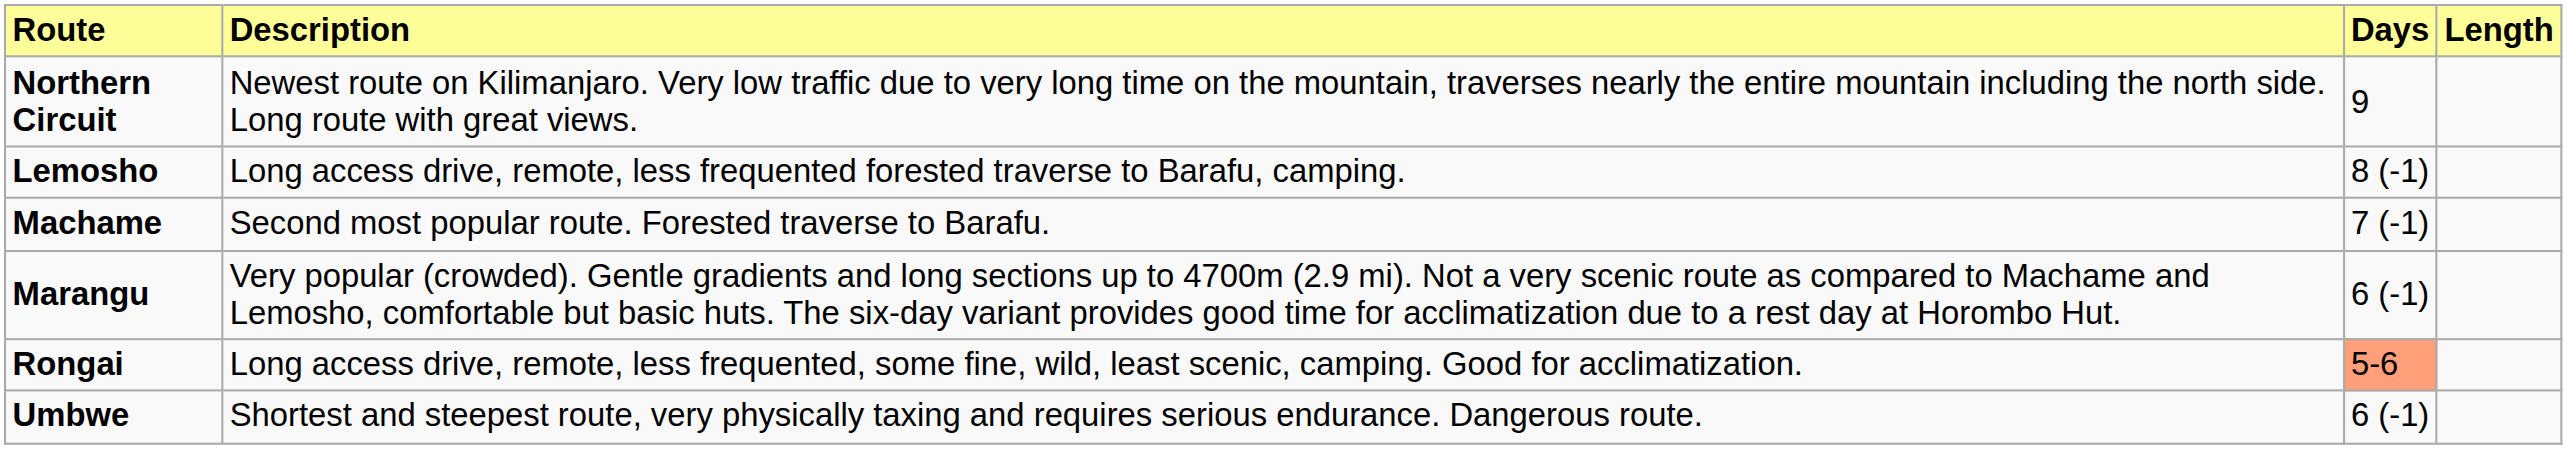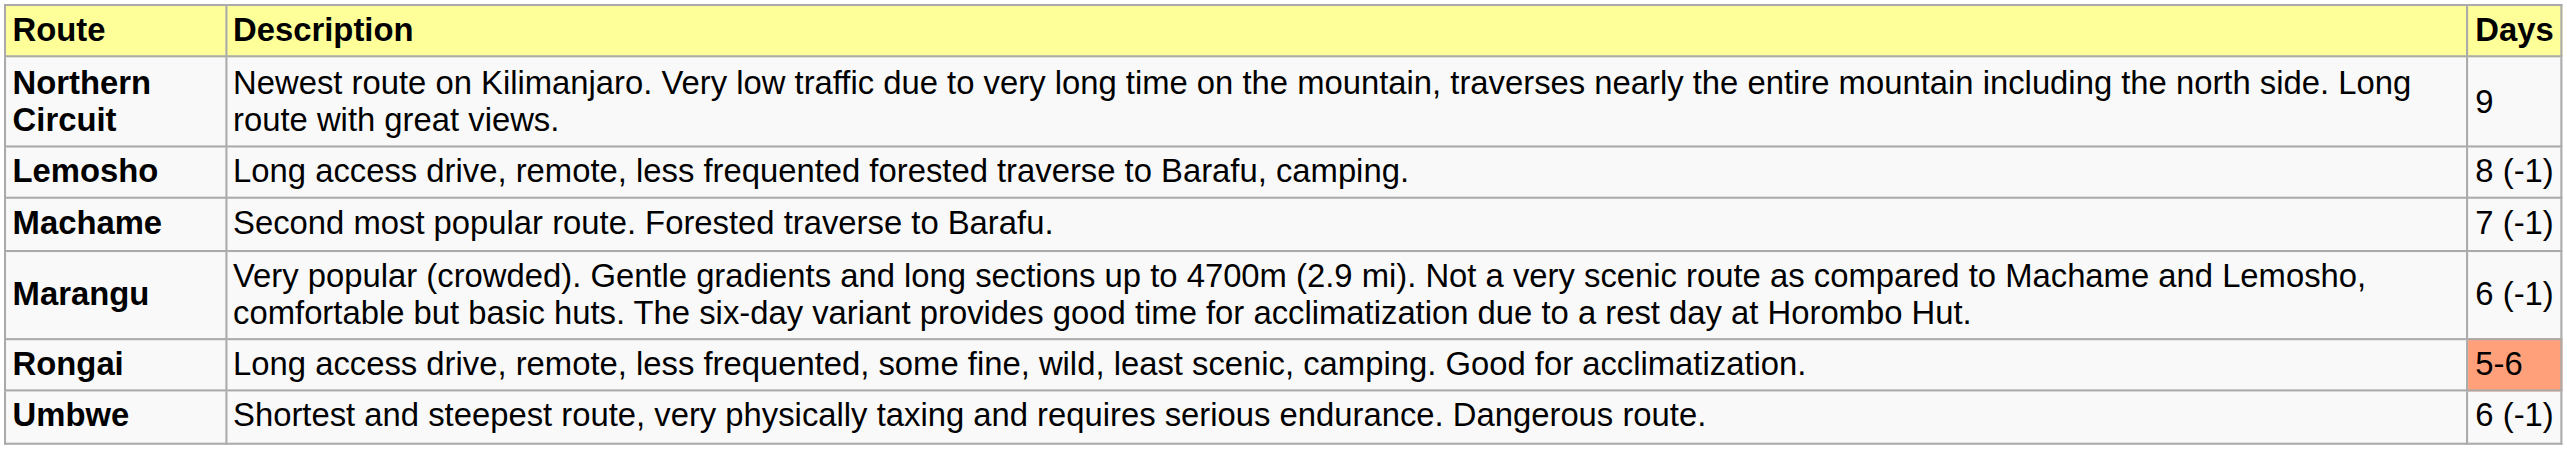- column: Length
